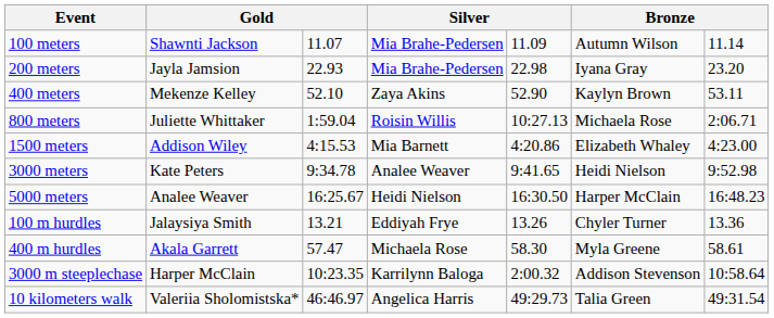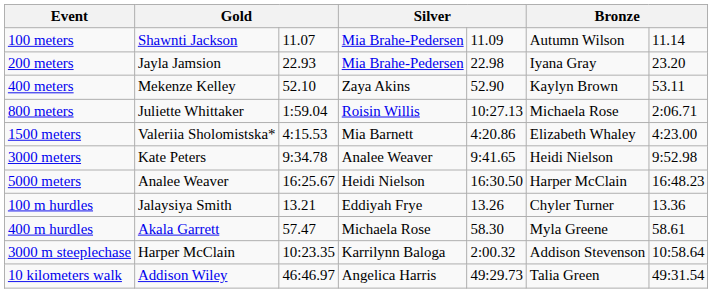1500 meters | column 2: Addison Wiley -> Valeriia Sholomistska*
10 kilometers walk | column 2: Valeriia Sholomistska* -> Addison Wiley
